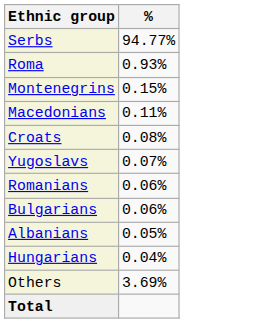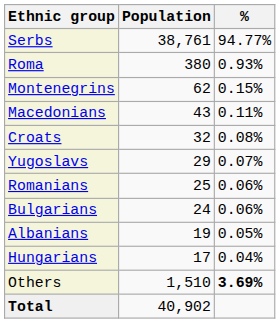+ column: Population | 38,761 | 380 | 62 | 43 | 32 | 29 | 25 | 24 | 19 | 17 | 1,510 | 40,902
Others | %: normal -> bold
